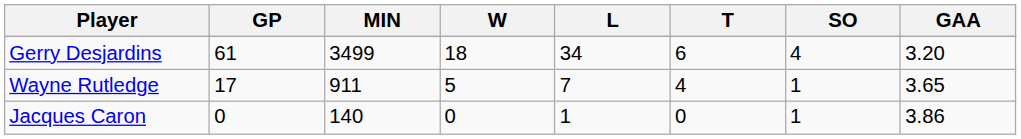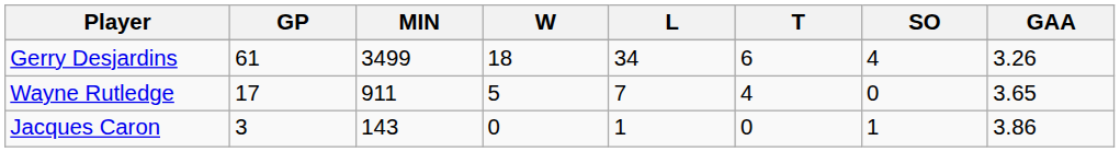Gerry Desjardins | GAA: 3.20 -> 3.26
Wayne Rutledge | SO: 1 -> 0
Jacques Caron | GP: 0 -> 3
Jacques Caron | MIN: 140 -> 143
